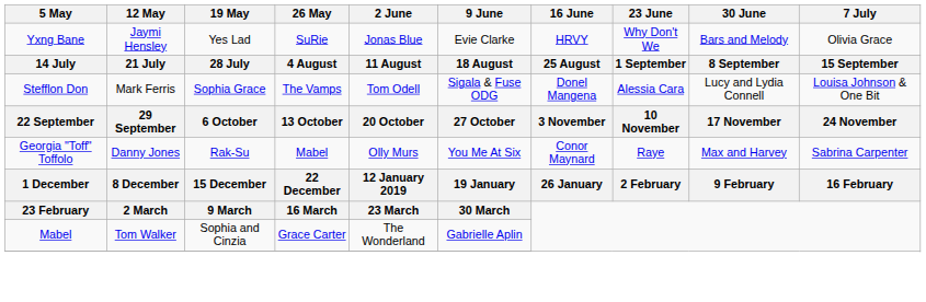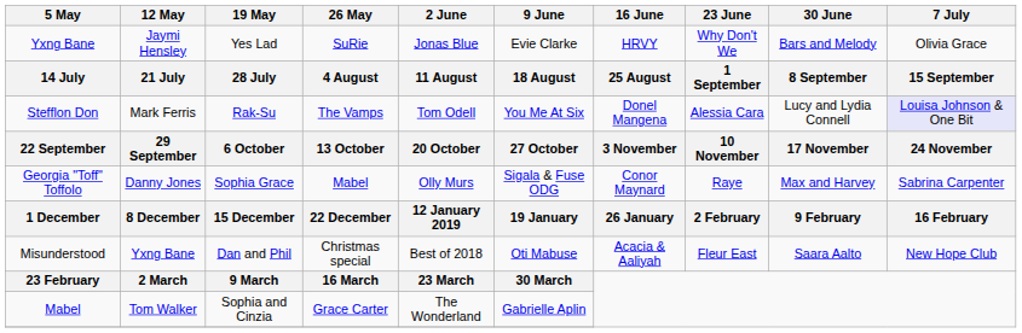Stefflon Don | 19 May: Sophia Grace -> Rak-Su
Stefflon Don | 9 June: Sigala & Fuse ODG -> You Me At Six
Stefflon Don | 7 July: no background -> lavender background
Georgia "Toff" Toffolo | 19 May: Rak-Su -> Sophia Grace
Georgia "Toff" Toffolo | 9 June: You Me At Six -> Sigala & Fuse ODG
+ row: Misunderstood | Yxng Bane | Dan and Phil | Christmas special | Best of 2018 | Oti Mabuse | Acacia & Aaliyah | Fleur East | Saara Aalto | New Hope Club
